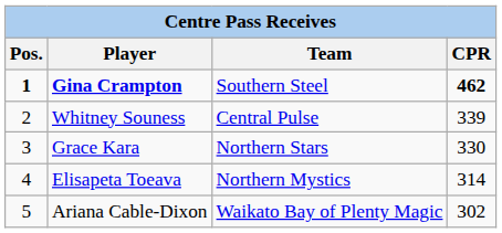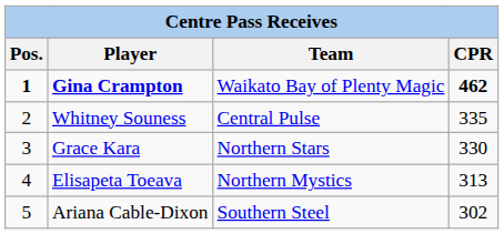Gina Crampton | Team: Southern Steel -> Waikato Bay of Plenty Magic
Whitney Souness | CPR: 339 -> 335
Elisapeta Toeava | CPR: 314 -> 313
Ariana Cable-Dixon | Team: Waikato Bay of Plenty Magic -> Southern Steel
